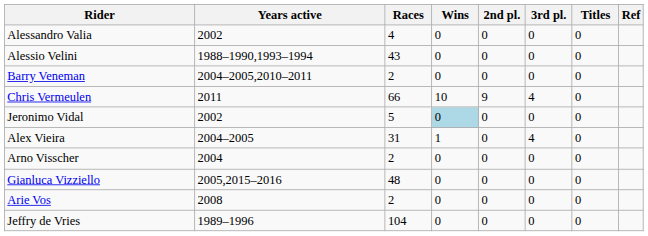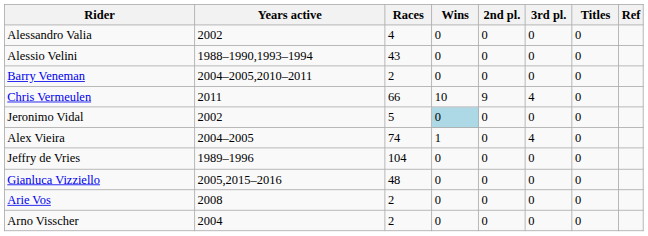Alex Vieira | Races: 31 -> 74
rows swapped: Arno Visscher <-> Jeffry de Vries
